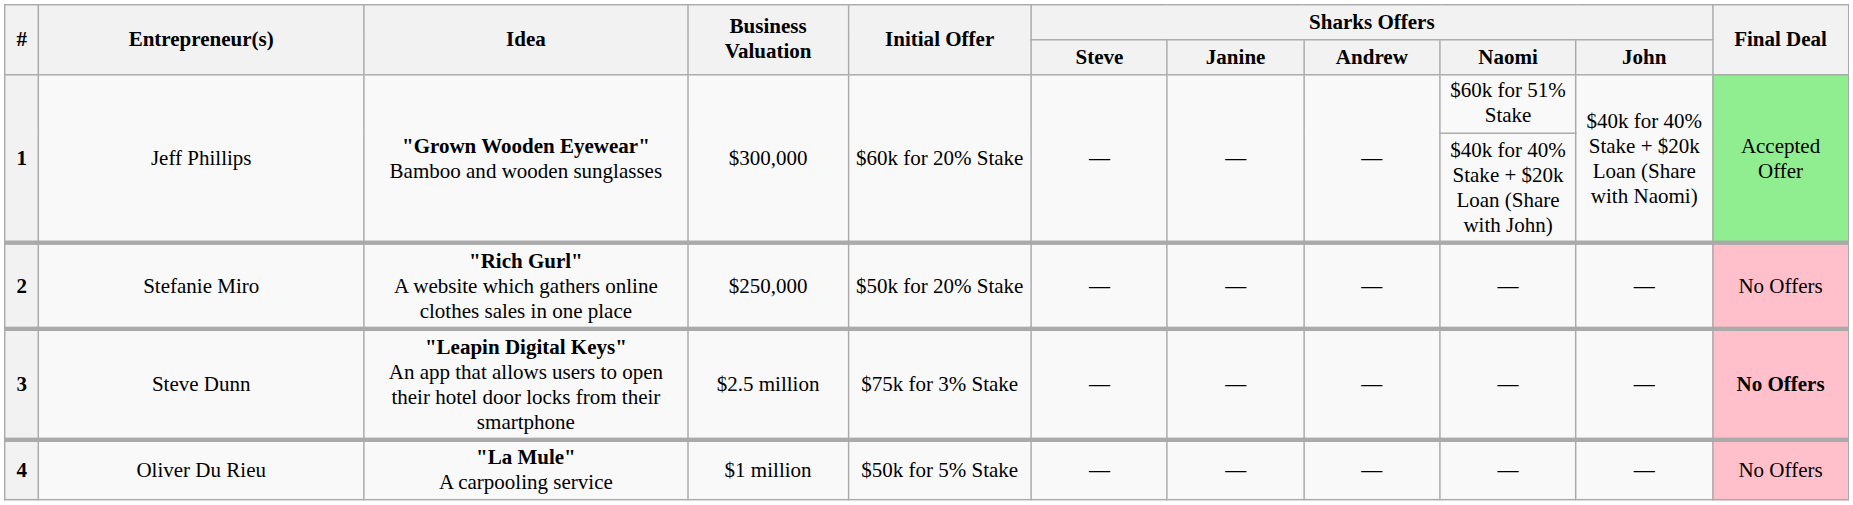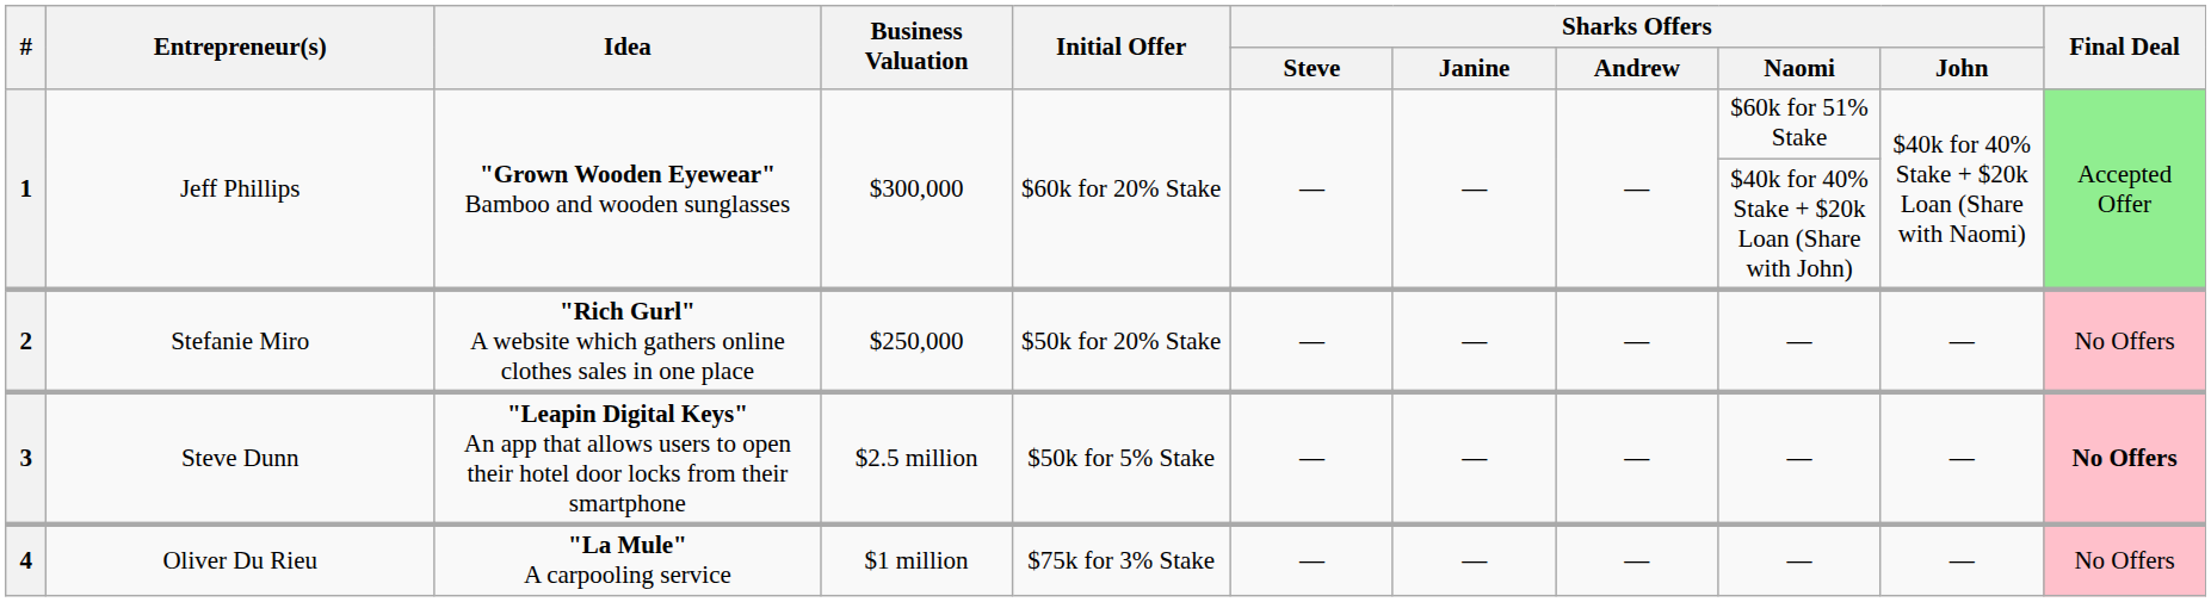3 | Initial Offer: $75k for 3% Stake -> $50k for 5% Stake
4 | Initial Offer: $50k for 5% Stake -> $75k for 3% Stake
